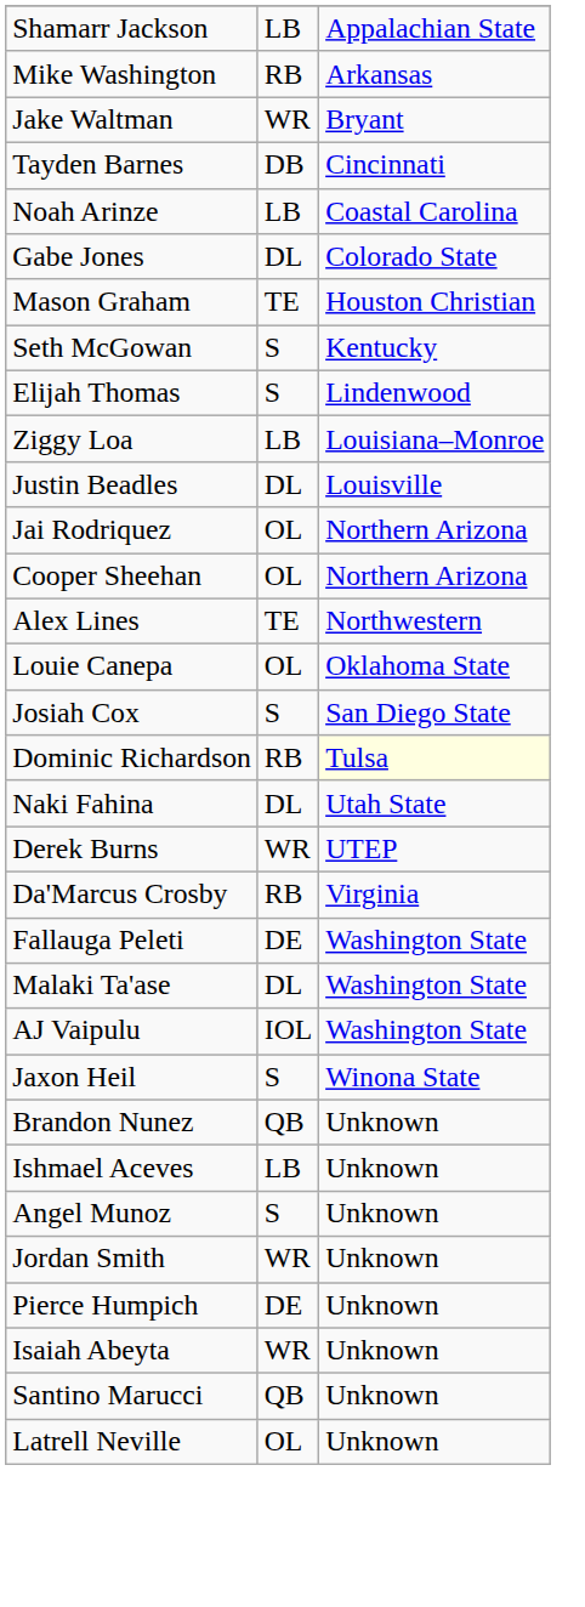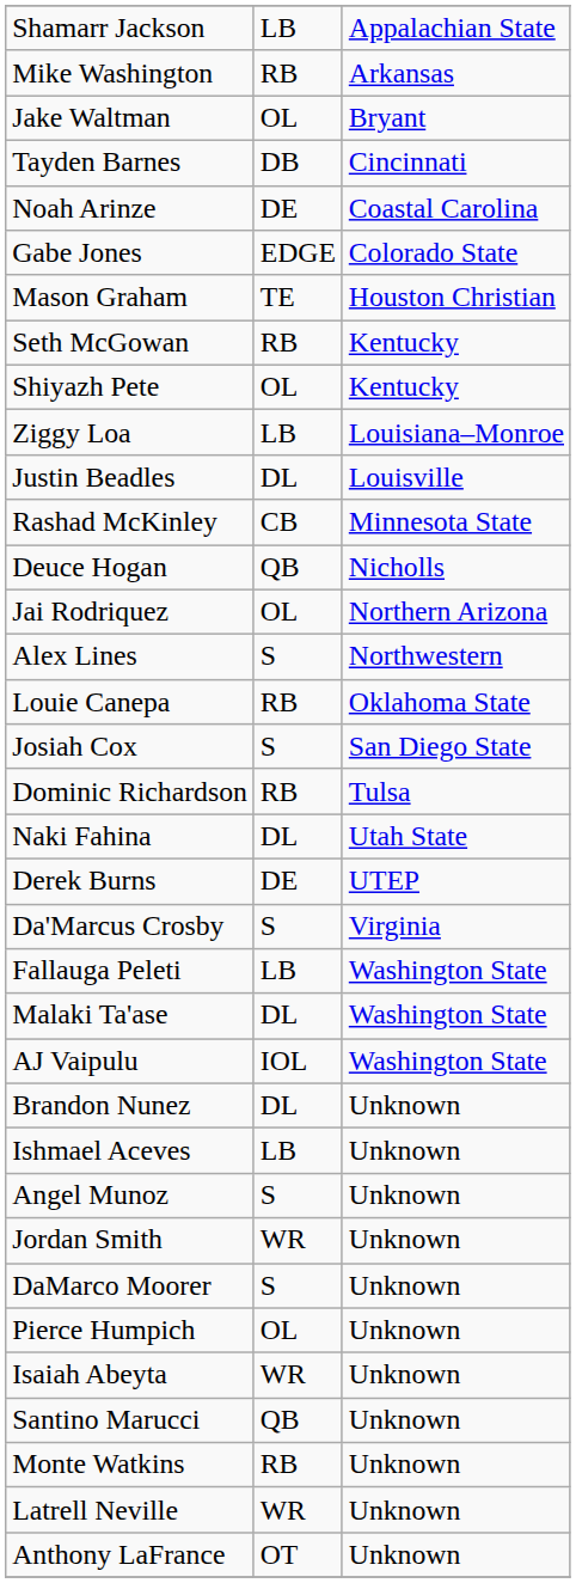Jake Waltman | column 2: WR -> OL
Noah Arinze | column 2: LB -> DE
Gabe Jones | column 2: DL -> EDGE
Seth McGowan | column 2: S -> RB
+ row: Shiyazh Pete | OL | Kentucky
- row: Elijah Thomas | S | Lindenwood
+ row: Rashad McKinley | CB | Minnesota State
+ row: Deuce Hogan | QB | Nicholls
- row: Cooper Sheehan | OL | Northern Arizona
Alex Lines | column 2: TE -> S
Louie Canepa | column 2: OL -> RB
Dominic Richardson | column 3: lightyellow background -> no background
Derek Burns | column 2: WR -> DE
Da'Marcus Crosby | column 2: RB -> S
Fallauga Peleti | column 2: DE -> LB
- row: Jaxon Heil | S | Winona State
Brandon Nunez | column 2: QB -> DL
+ row: DaMarco Moorer | S | Unknown
Pierce Humpich | column 2: DE -> OL
+ row: Monte Watkins | RB | Unknown
Latrell Neville | column 2: OL -> WR
+ row: Anthony LaFrance | OT | Unknown
